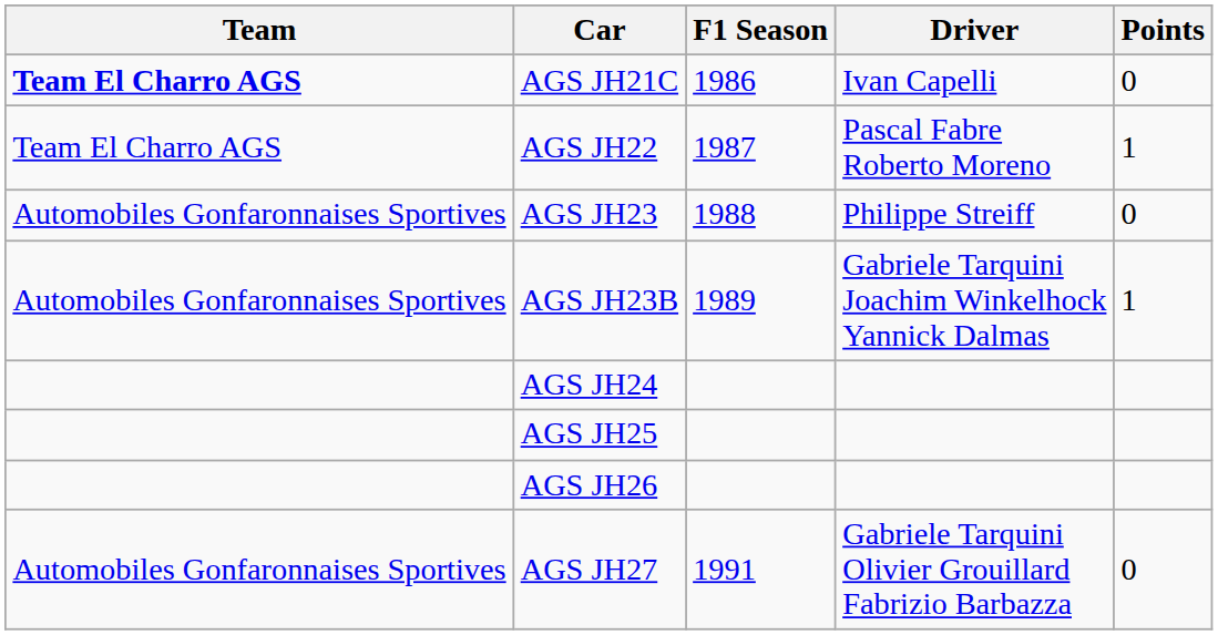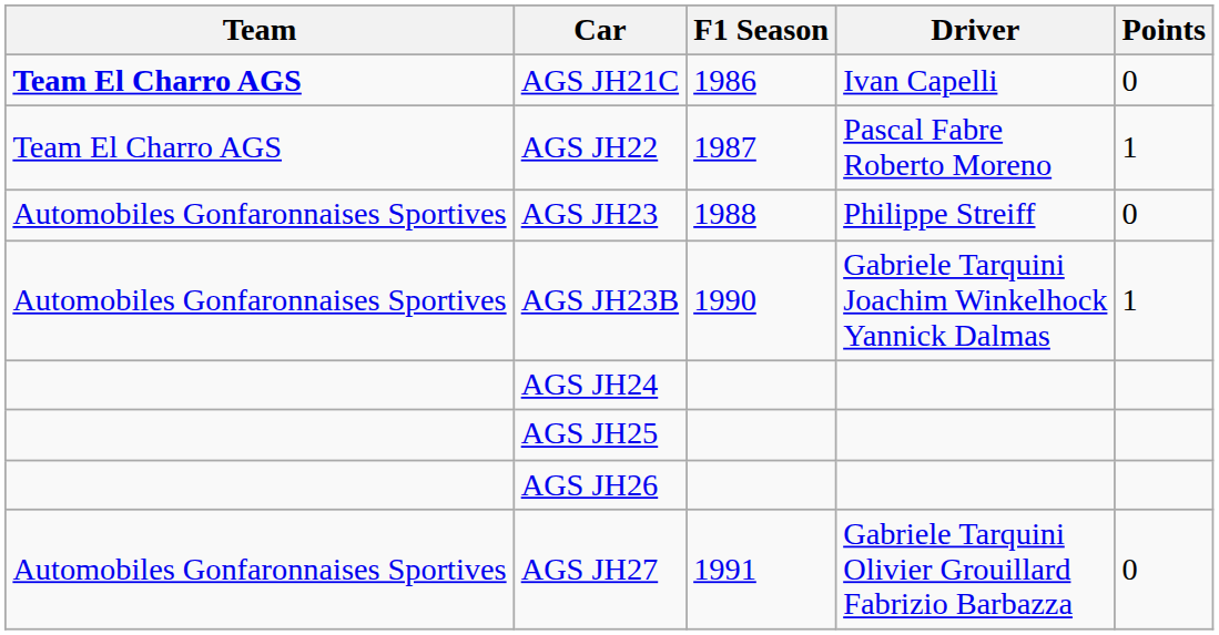AGS JH23B | F1 Season: 1989 -> 1990
